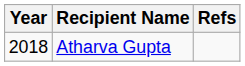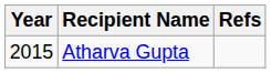Atharva Gupta | Year: 2018 -> 2015
